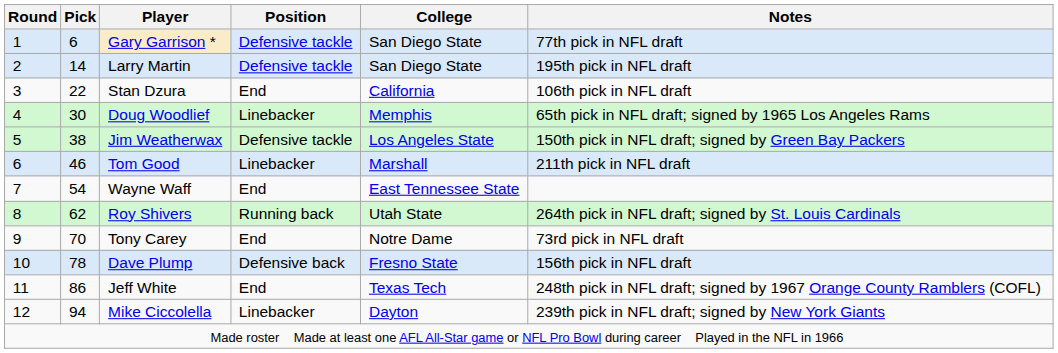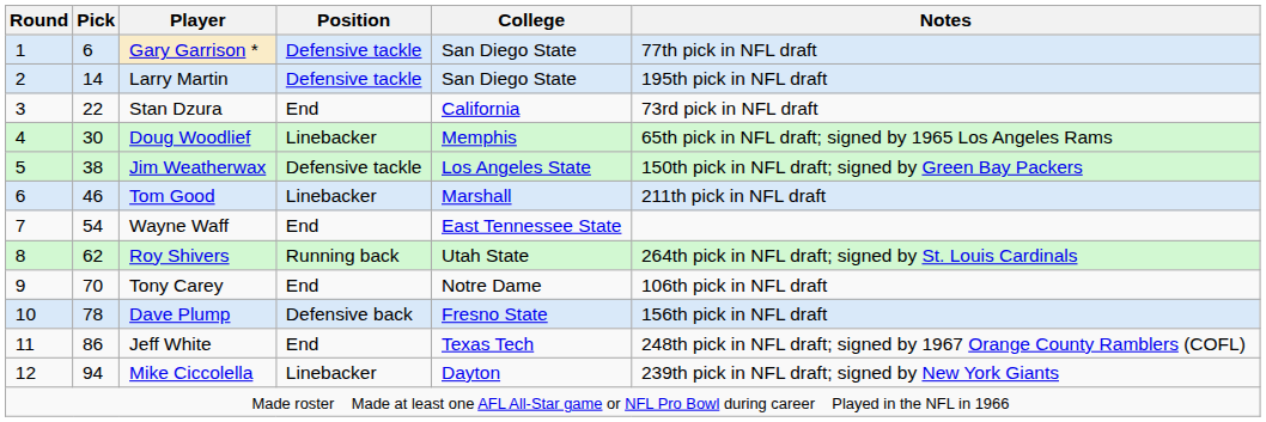Stan Dzura | Notes: 106th pick in NFL draft -> 73rd pick in NFL draft
Tony Carey | Notes: 73rd pick in NFL draft -> 106th pick in NFL draft
